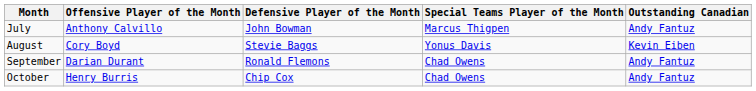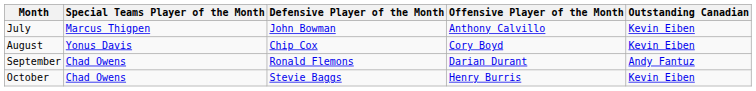columns swapped: Offensive Player of the Month <-> Special Teams Player of the Month
July | Outstanding Canadian: Andy Fantuz -> Kevin Eiben
August | Defensive Player of the Month: Stevie Baggs -> Chip Cox
October | Defensive Player of the Month: Chip Cox -> Stevie Baggs
October | Outstanding Canadian: Andy Fantuz -> Kevin Eiben
